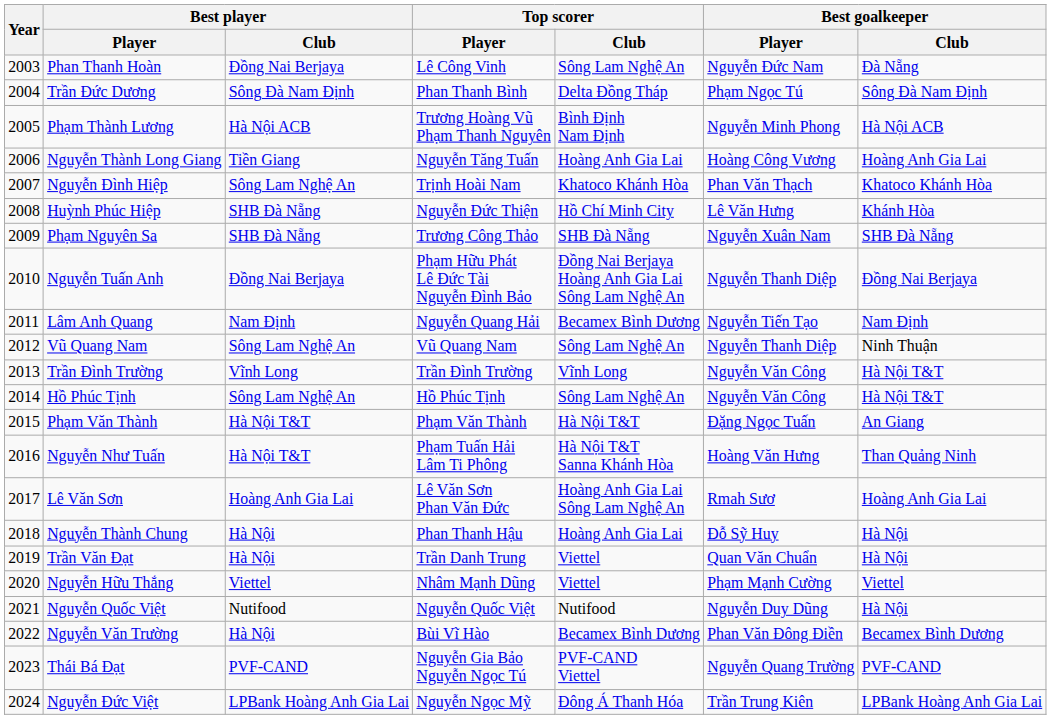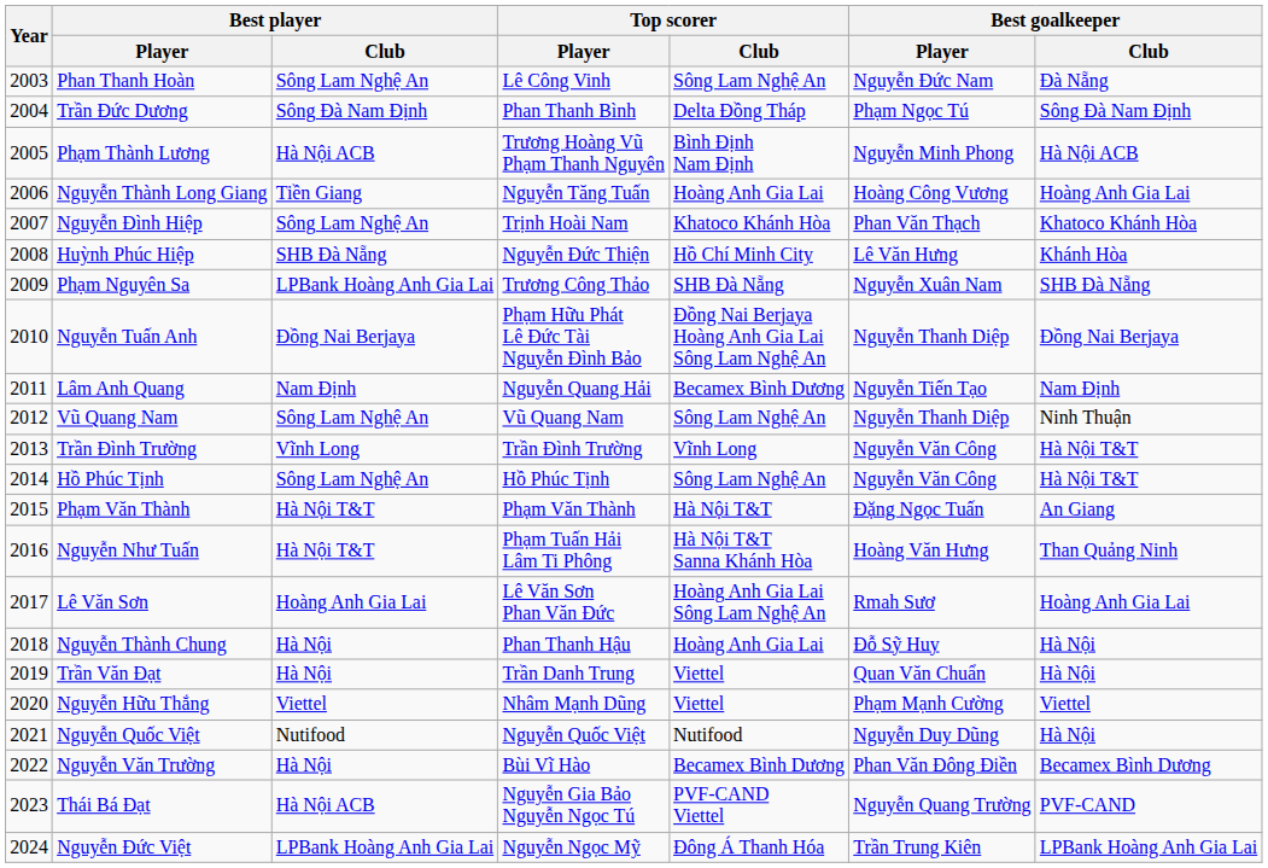Phan Thanh Hoàn | Best player / Club: Đồng Nai Berjaya -> Sông Lam Nghệ An
Phạm Nguyên Sa | Best player / Club: SHB Đà Nẵng -> LPBank Hoàng Anh Gia Lai
Thái Bá Đạt | Best player / Club: PVF-CAND -> Hà Nội ACB
